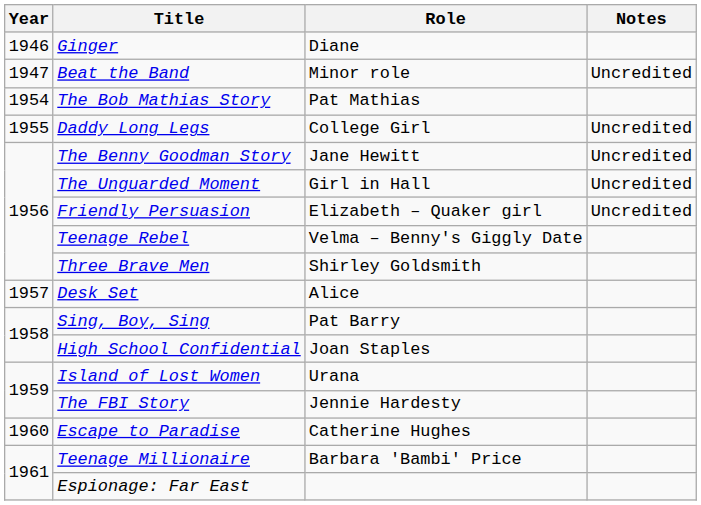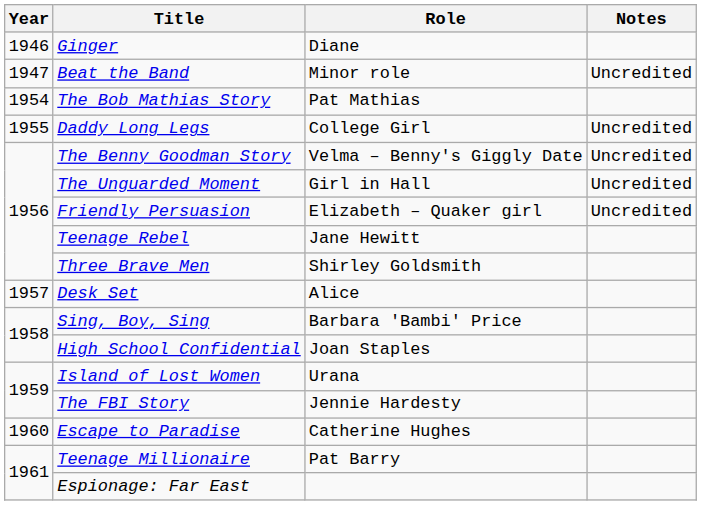The Benny Goodman Story | Role: Jane Hewitt -> Velma – Benny's Giggly Date
Teenage Rebel | Role: Velma – Benny's Giggly Date -> Jane Hewitt
Sing, Boy, Sing | Role: Pat Barry -> Barbara 'Bambi' Price
Teenage Millionaire | Role: Barbara 'Bambi' Price -> Pat Barry
